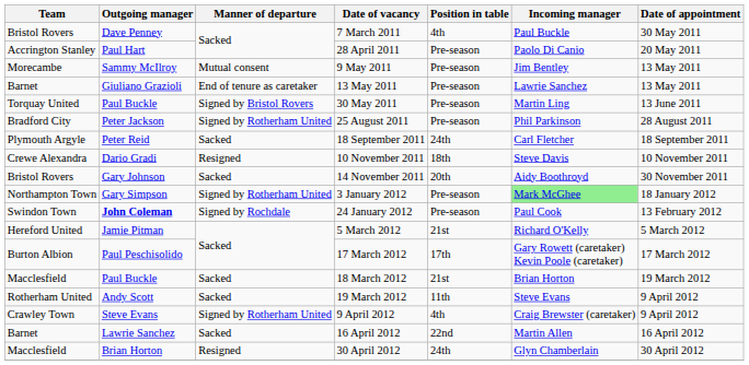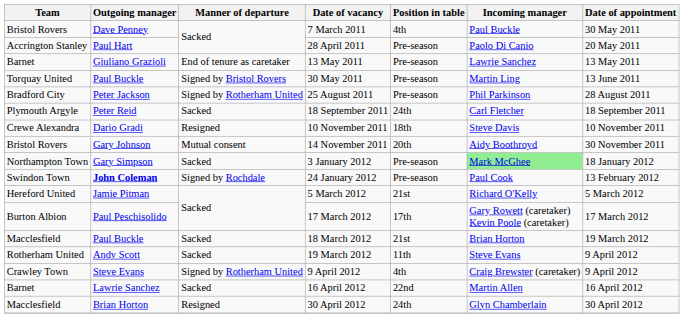- row: Morecambe | Sammy McIlroy | Mutual consent | 9 May 2011 | Pre-season | Jim Bentley | 13 May 2011
14 November 2011 | Manner of departure: Sacked -> Mutual consent
3 January 2012 | Manner of departure: Signed by Rotherham United -> Sacked
